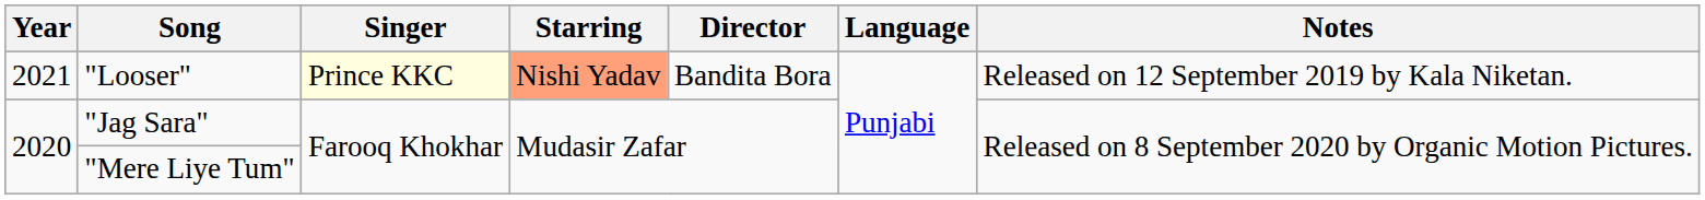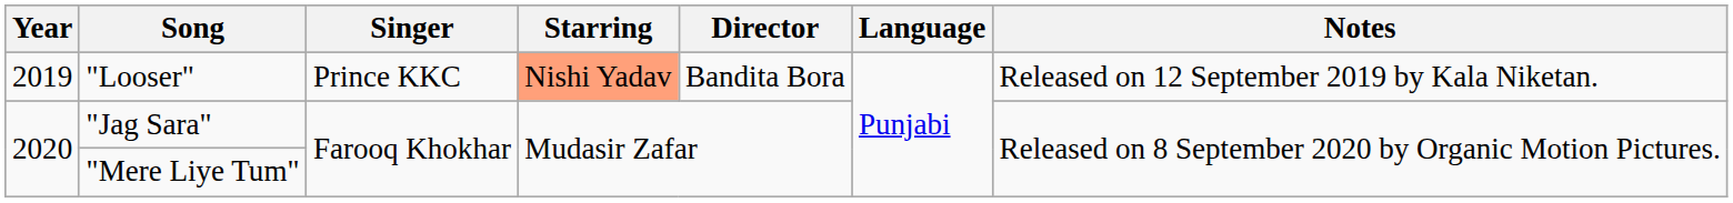"Looser" | Year: 2021 -> 2019
"Looser" | Singer: lightyellow background -> no background
